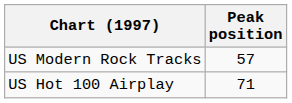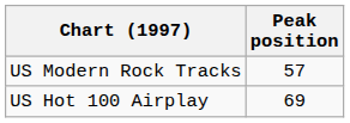US Hot 100 Airplay | Peak position: 71 -> 69
